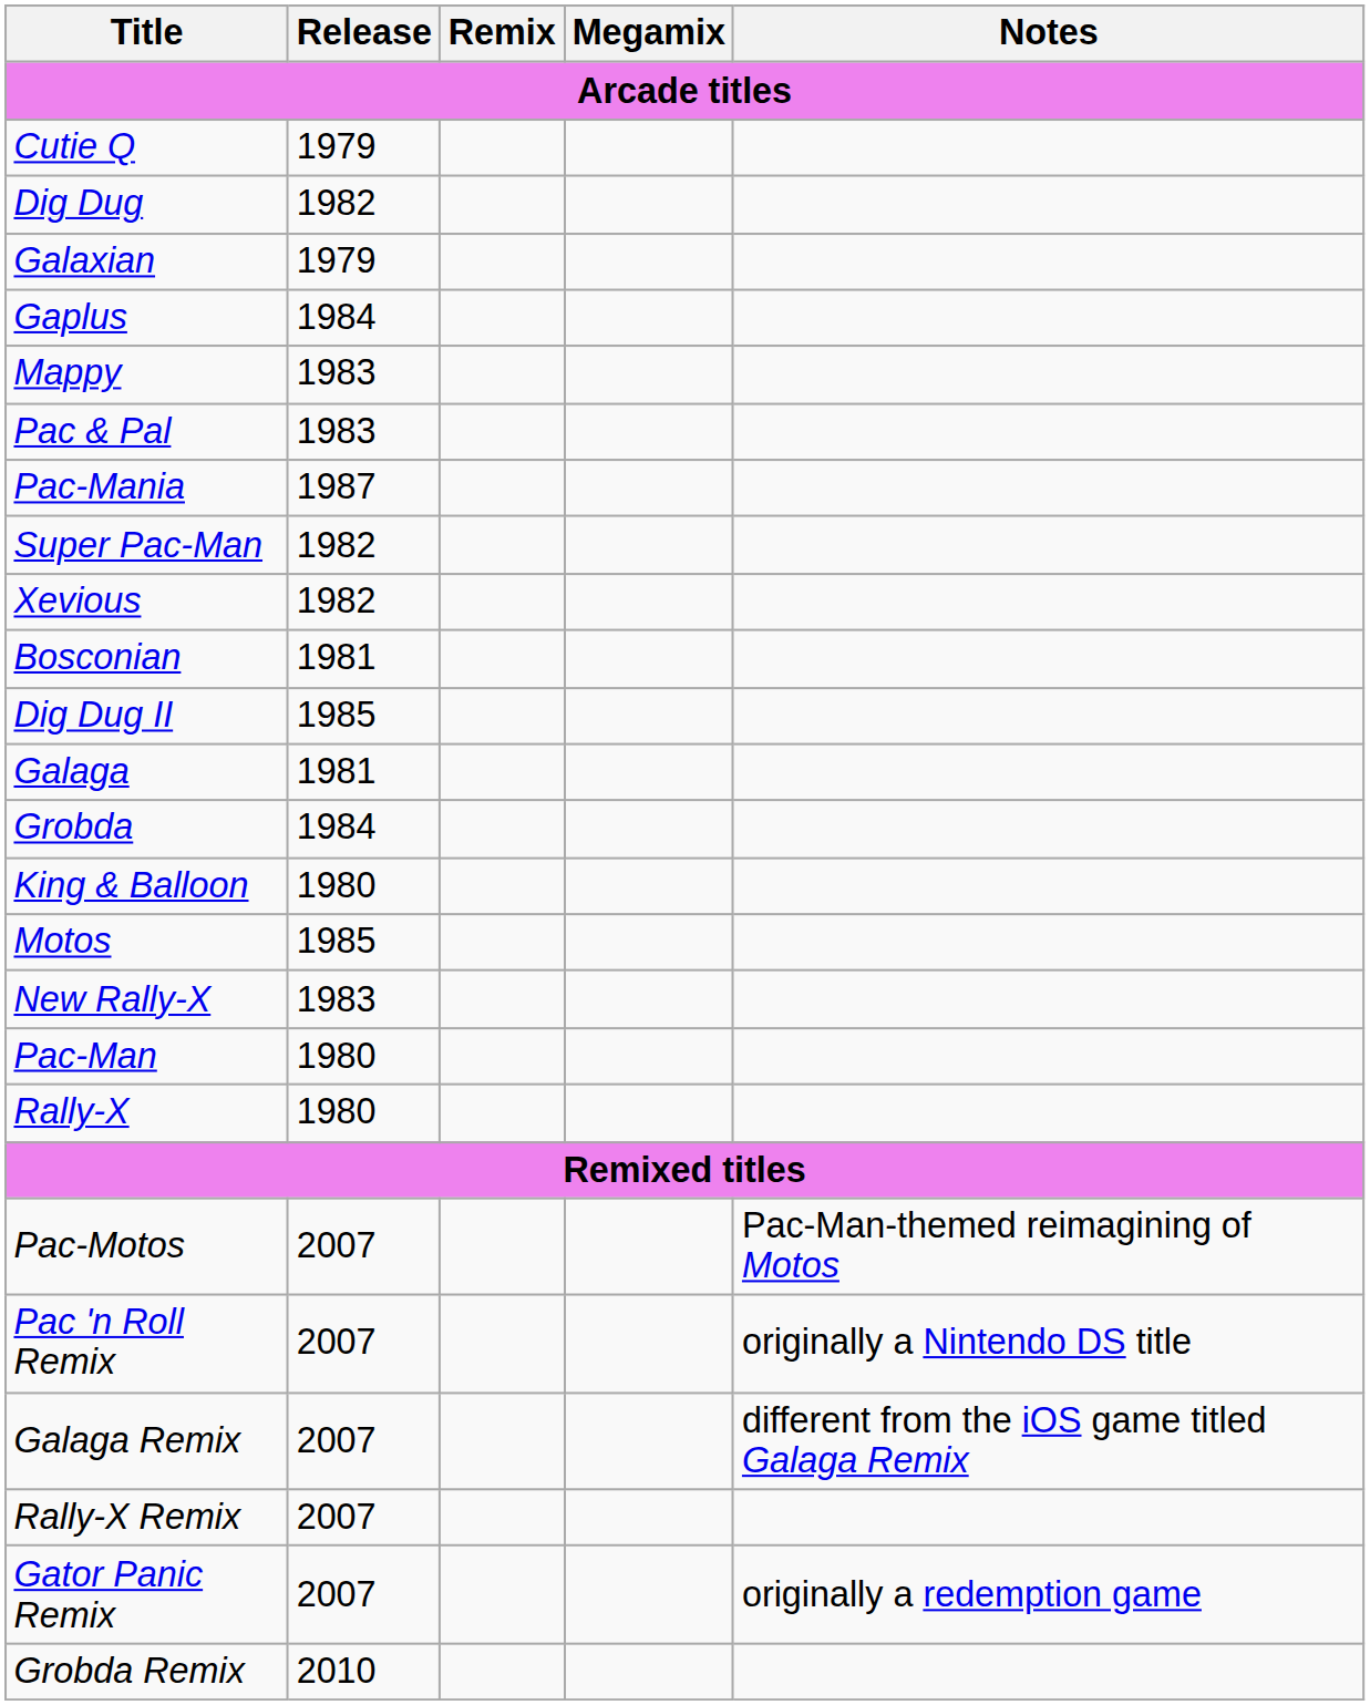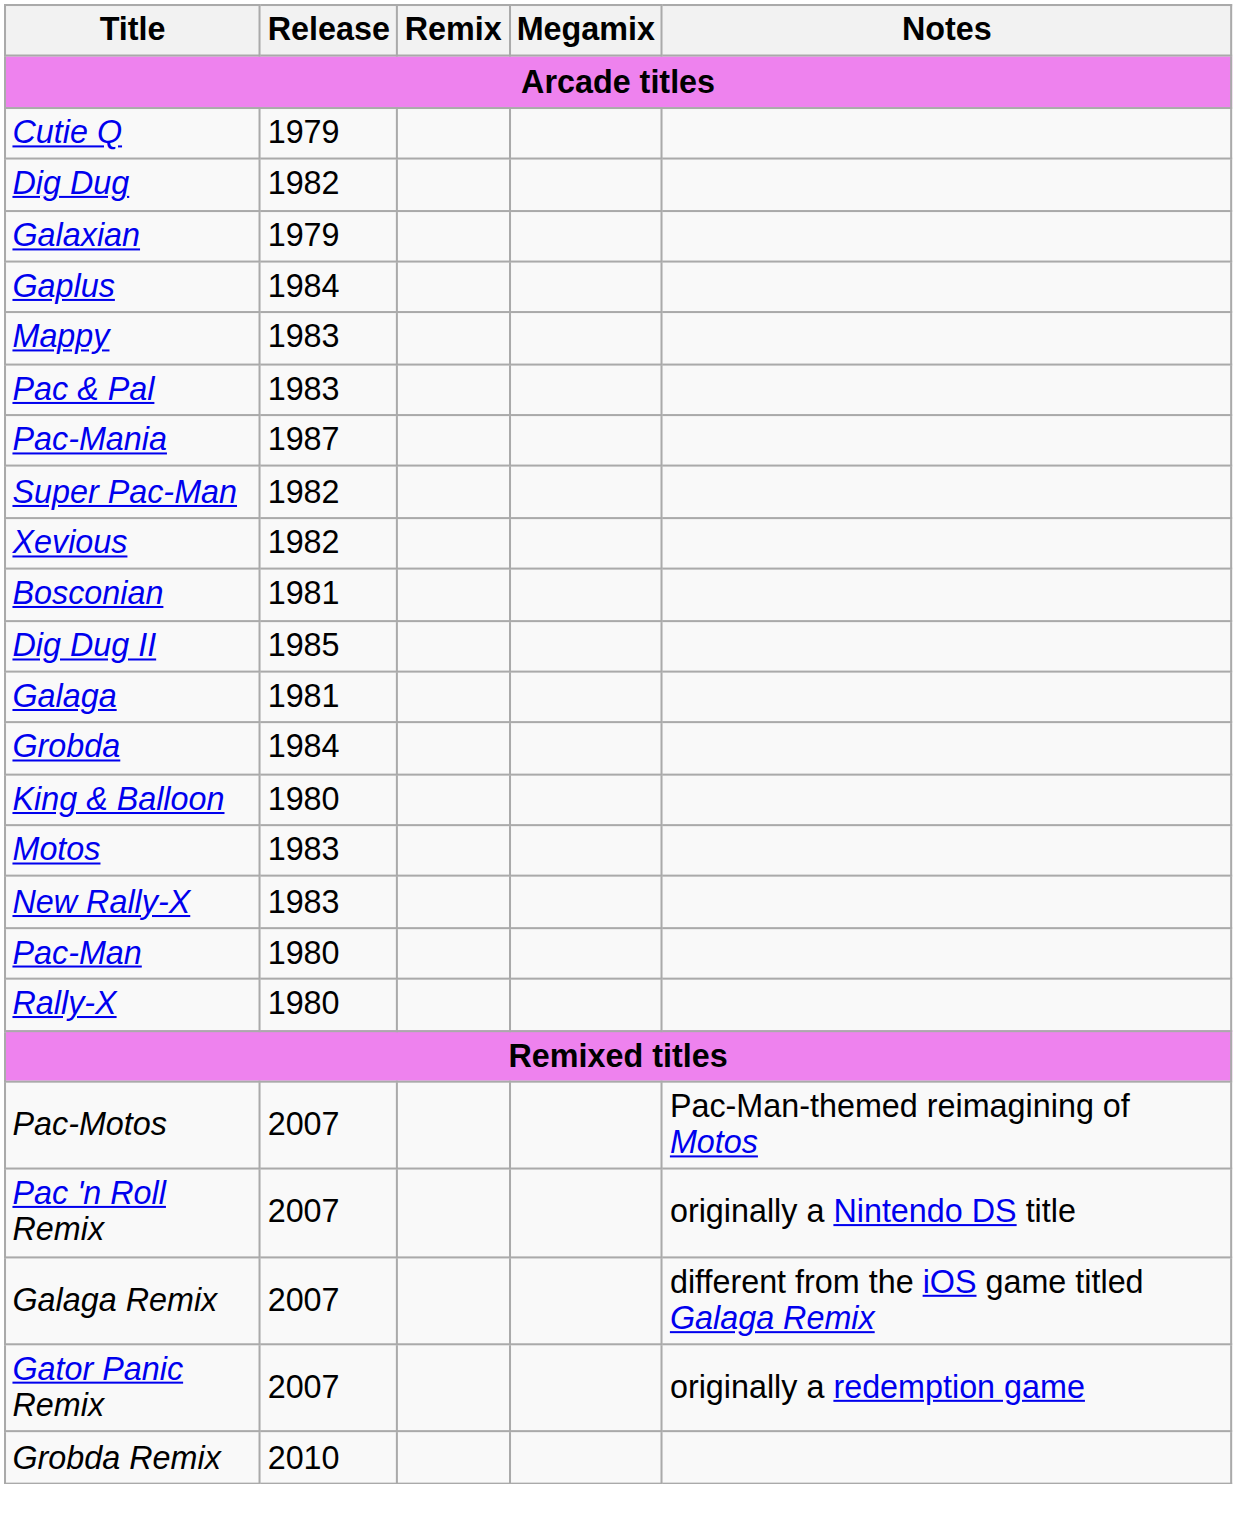Motos | Release: 1985 -> 1983
- row: Rally-X Remix | 2007
